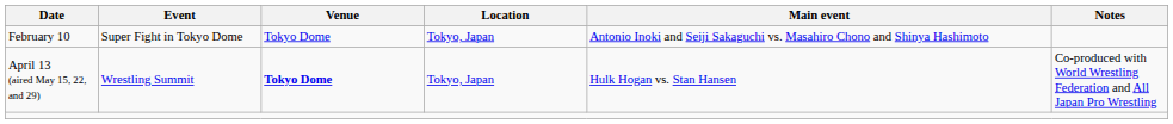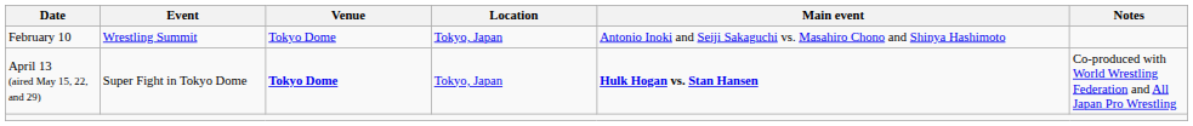February 10 | Event: Super Fight in Tokyo Dome -> Wrestling Summit
April 13 (aired May 15, 22, and 29) | Event: Wrestling Summit -> Super Fight in Tokyo Dome
April 13 (aired May 15, 22, and 29) | Main event: normal -> bold
